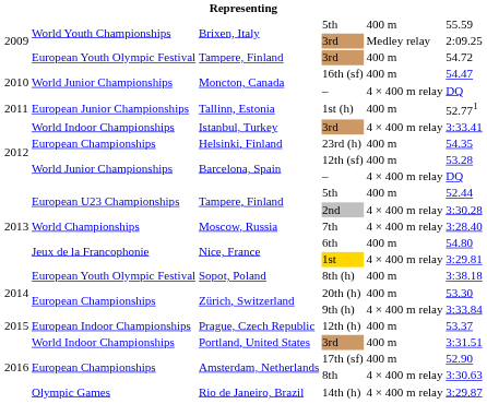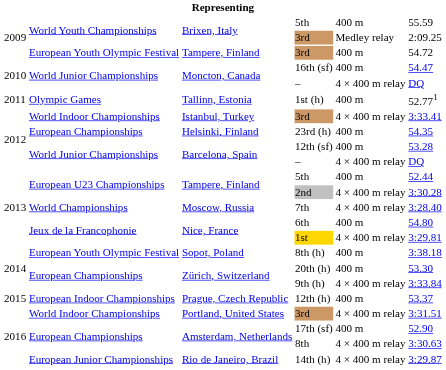1st (h) | column 2: European Junior Championships -> Olympic Games
Portland, United States / 3rd | column 5: 400 m -> 4 × 400 m relay
14th (h) | column 2: Olympic Games -> European Junior Championships
